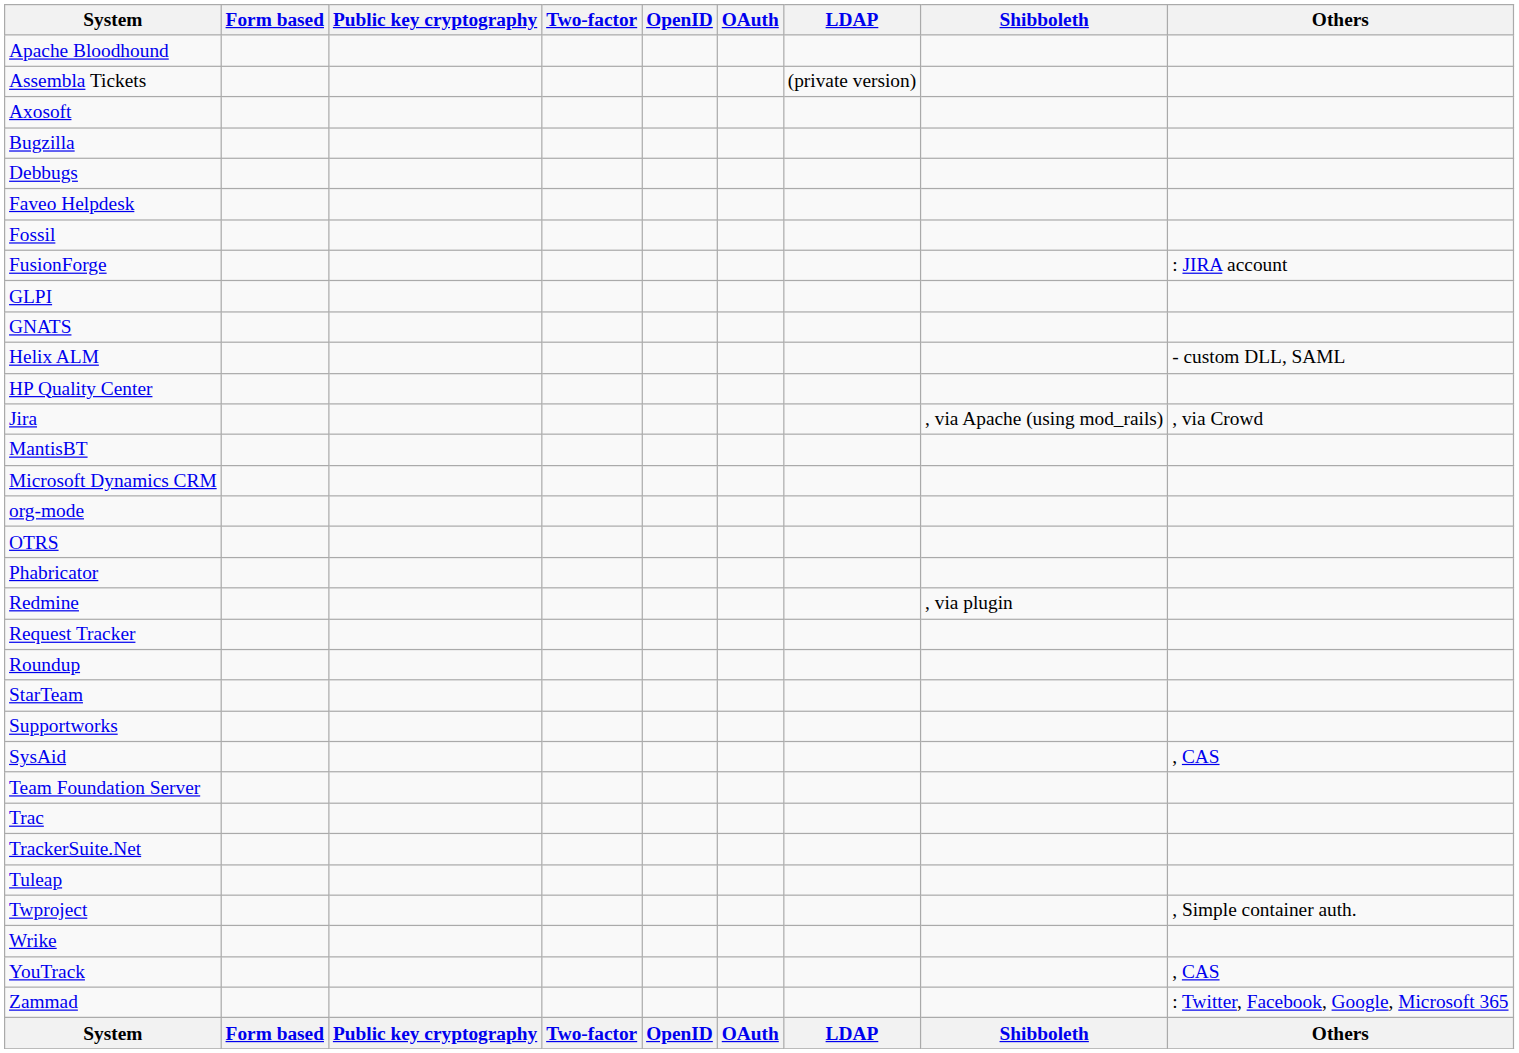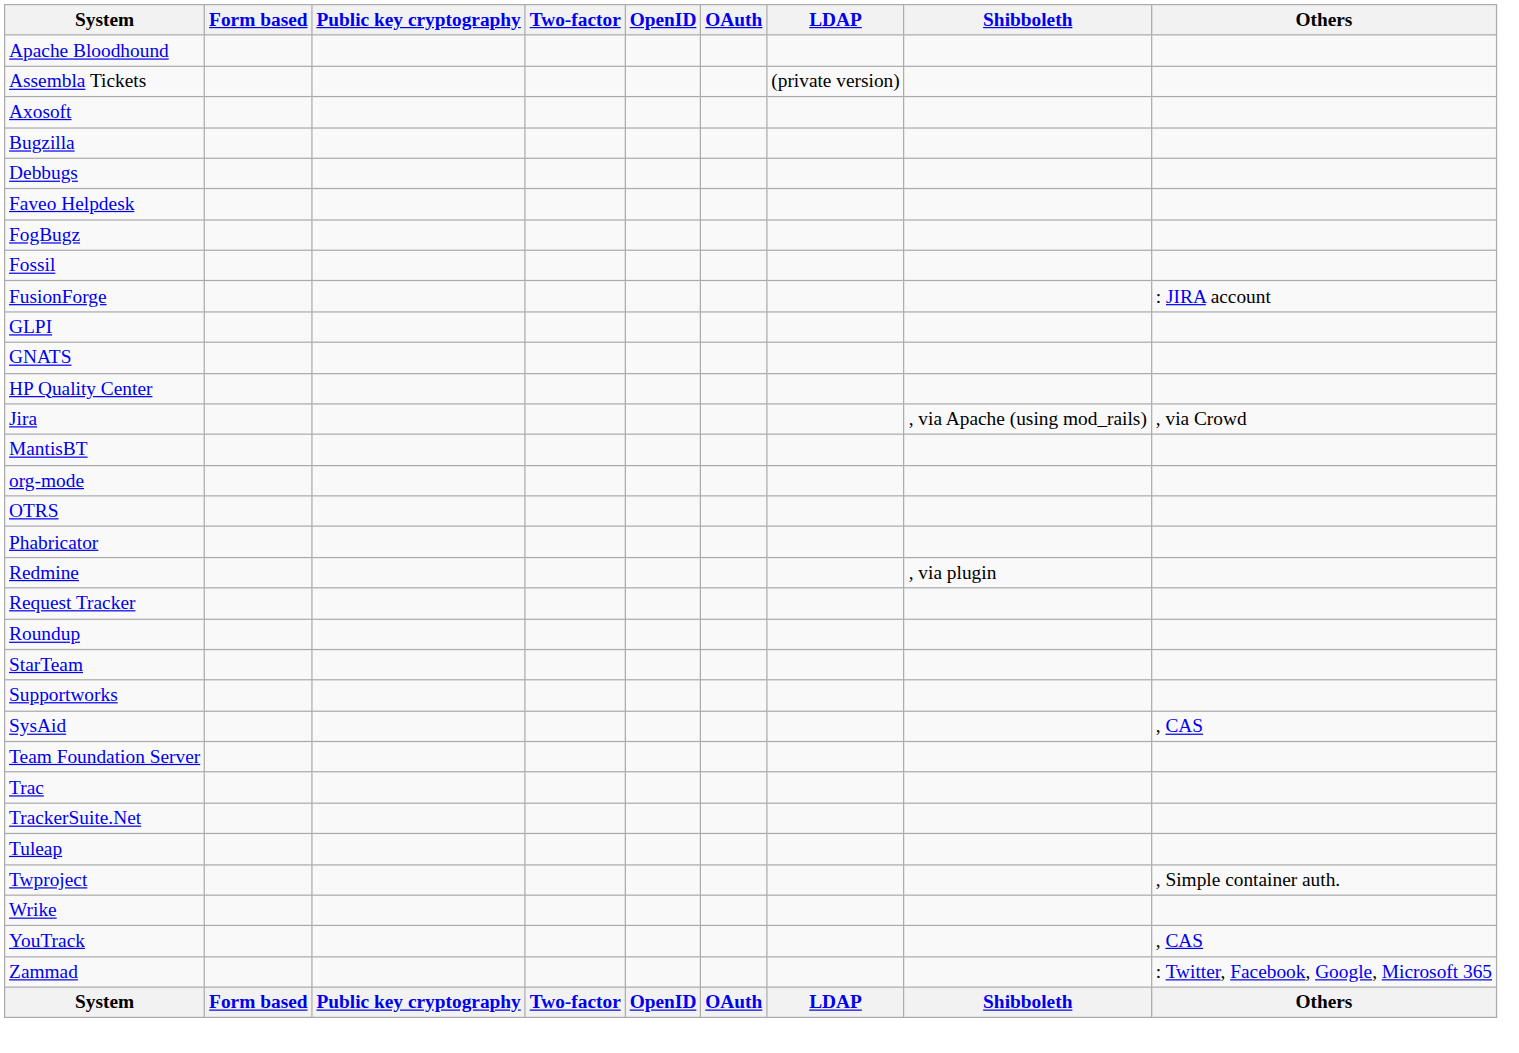+ row: FogBugz
- row: Helix ALM | - custom DLL, SAML
- row: Microsoft Dynamics CRM
